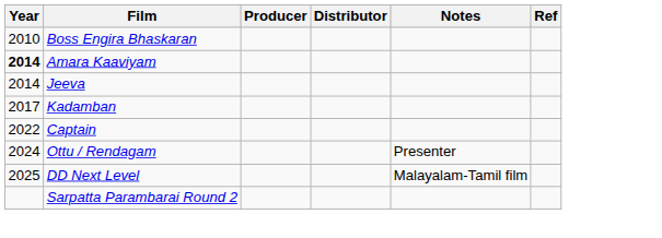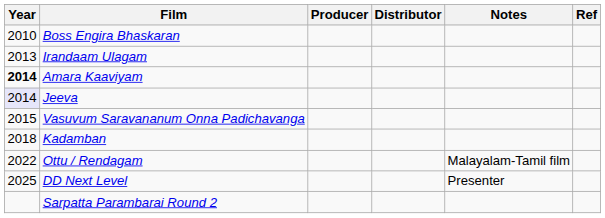+ row: 2013 | Irandaam Ulagam
Jeeva | Year: no background -> lavender background
+ row: 2015 | Vasuvum Saravananum Onna Padichavanga
Kadamban | Year: 2017 -> 2018
- row: 2022 | Captain
Ottu / Rendagam | Year: 2024 -> 2022
Ottu / Rendagam | Notes: Presenter -> Malayalam-Tamil film
DD Next Level | Notes: Malayalam-Tamil film -> Presenter
